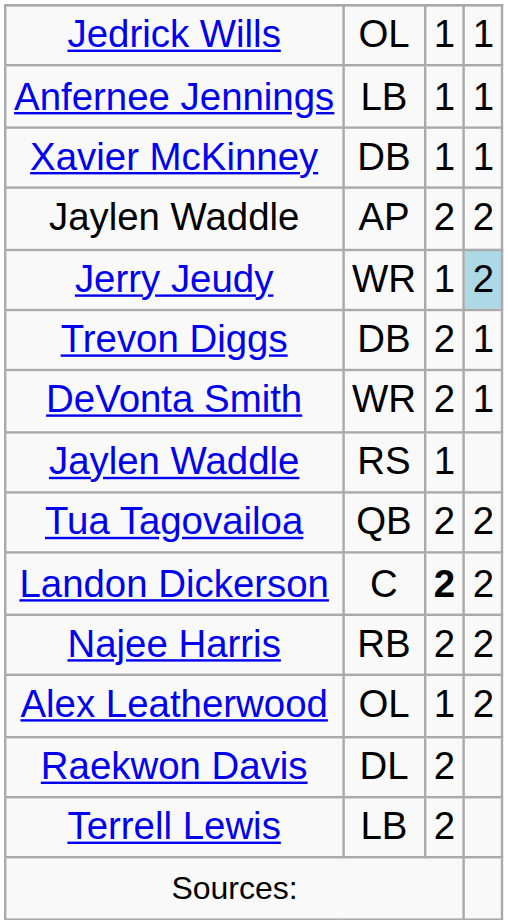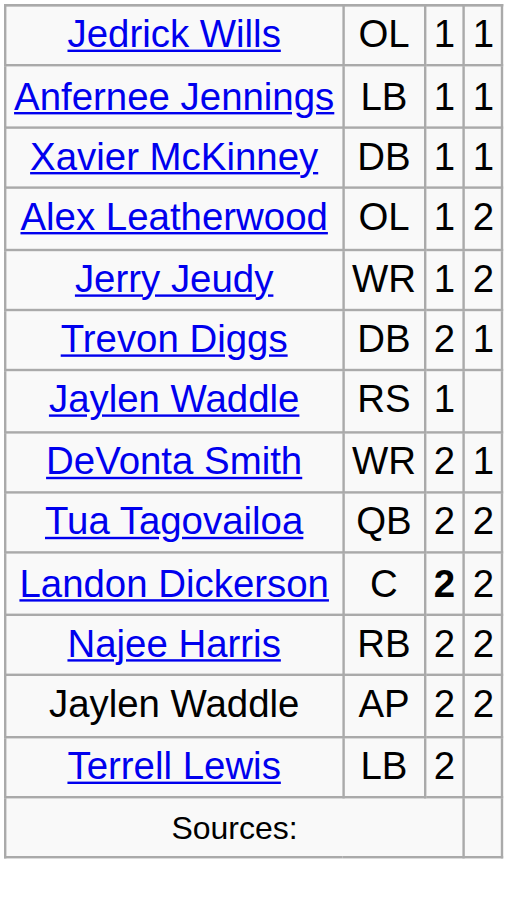rows swapped: Alex Leatherwood <-> Jaylen Waddle / AP
Jerry Jeudy | column 4: lightblue background -> no background
rows swapped: DeVonta Smith <-> Jaylen Waddle / RS
- row: Raekwon Davis | DL | 2
